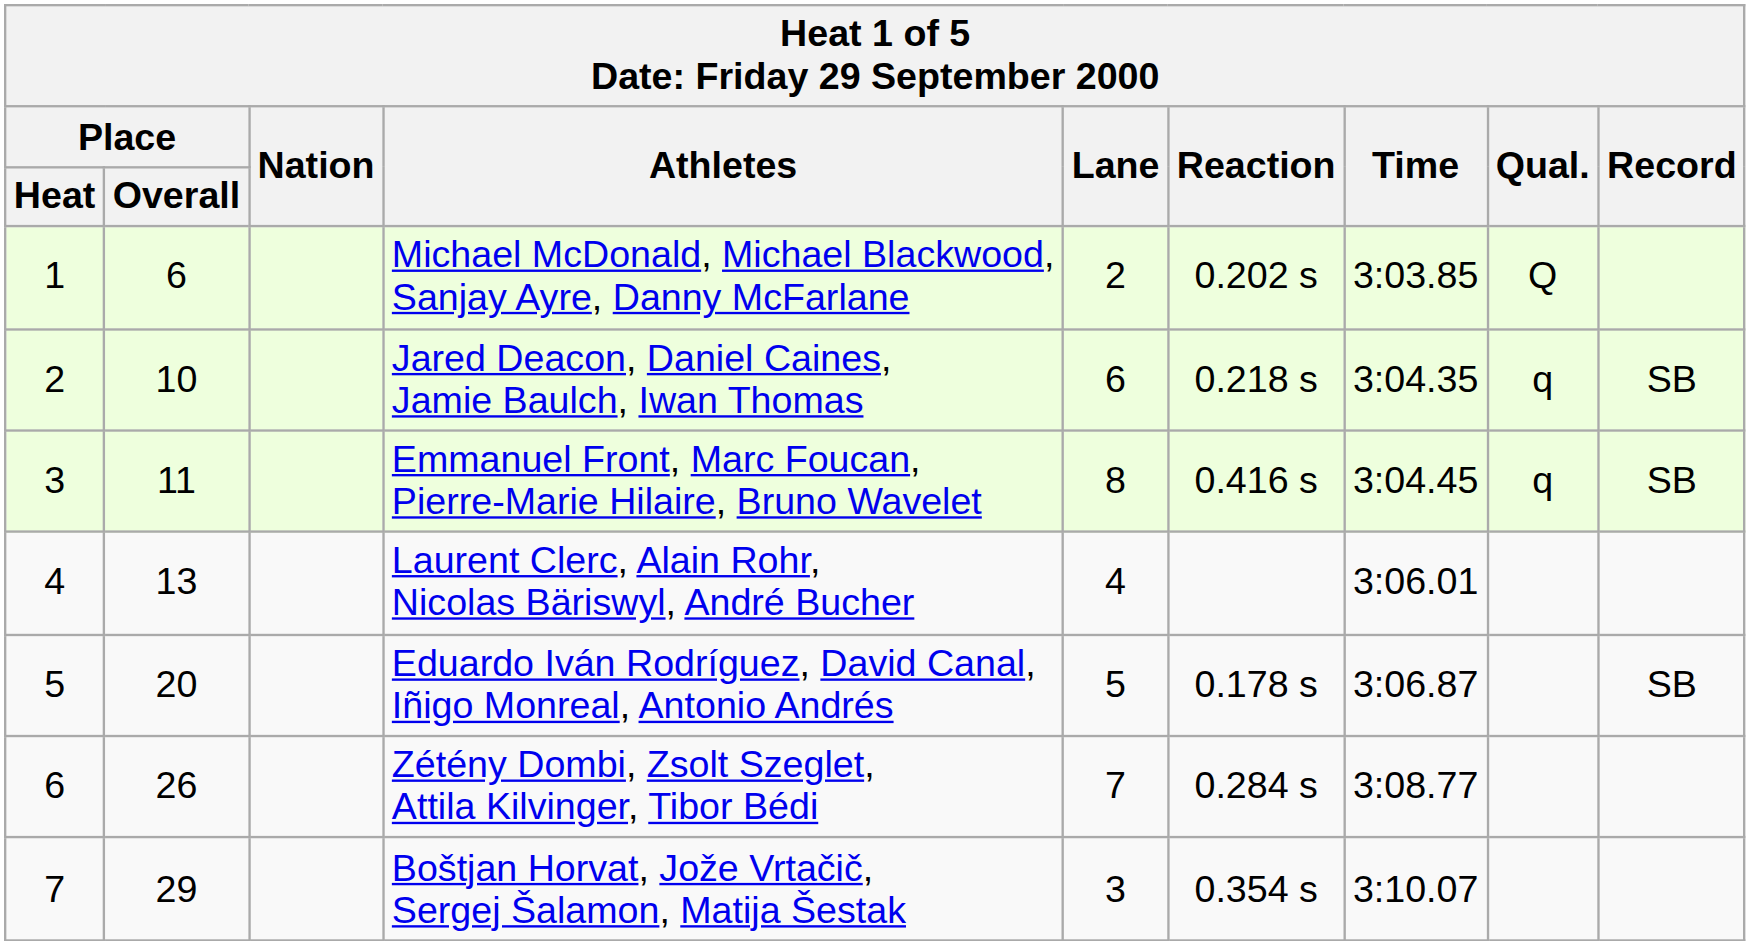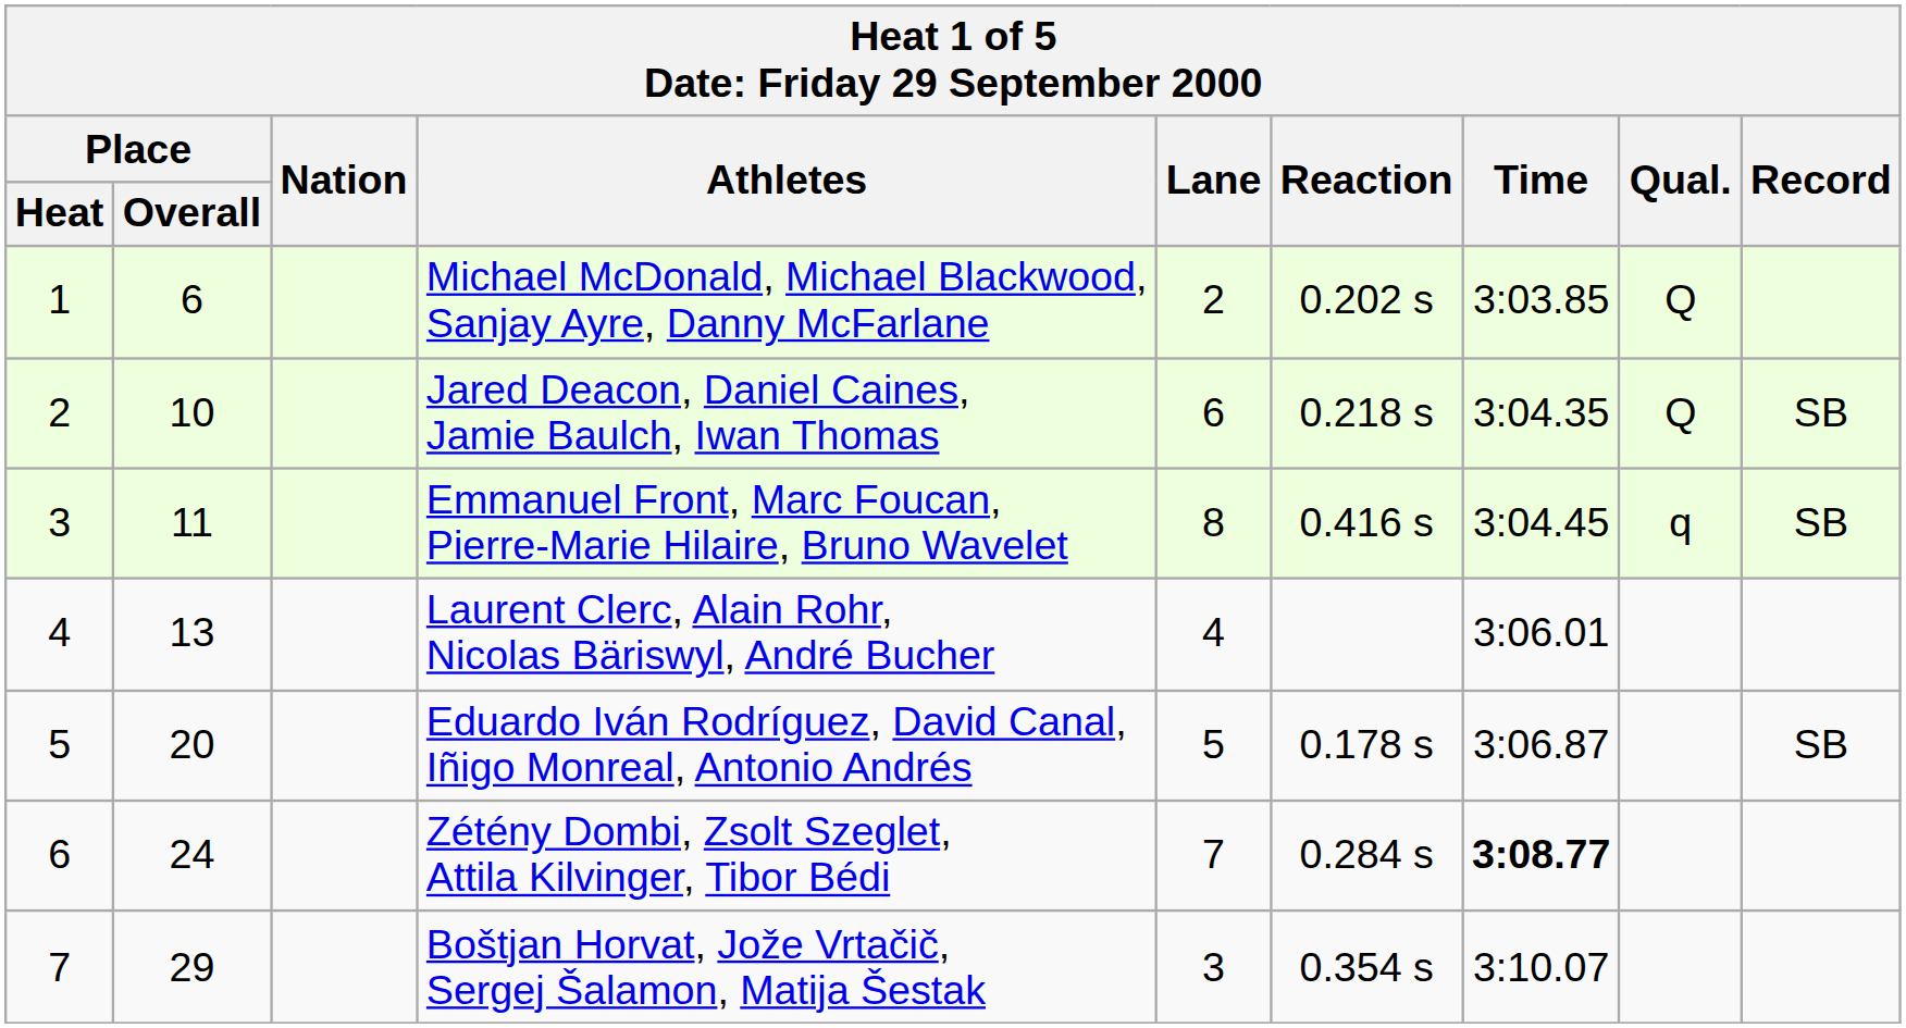Jared Deacon, Daniel Caines, Jamie Baulch, Iwan Thomas | Qual.: q -> Q
Zétény Dombi, Zsolt Szeglet, Attila Kilvinger, Tibor Bédi | Place / Overall: 26 -> 24
Zétény Dombi, Zsolt Szeglet, Attila Kilvinger, Tibor Bédi | Time: normal -> bold
